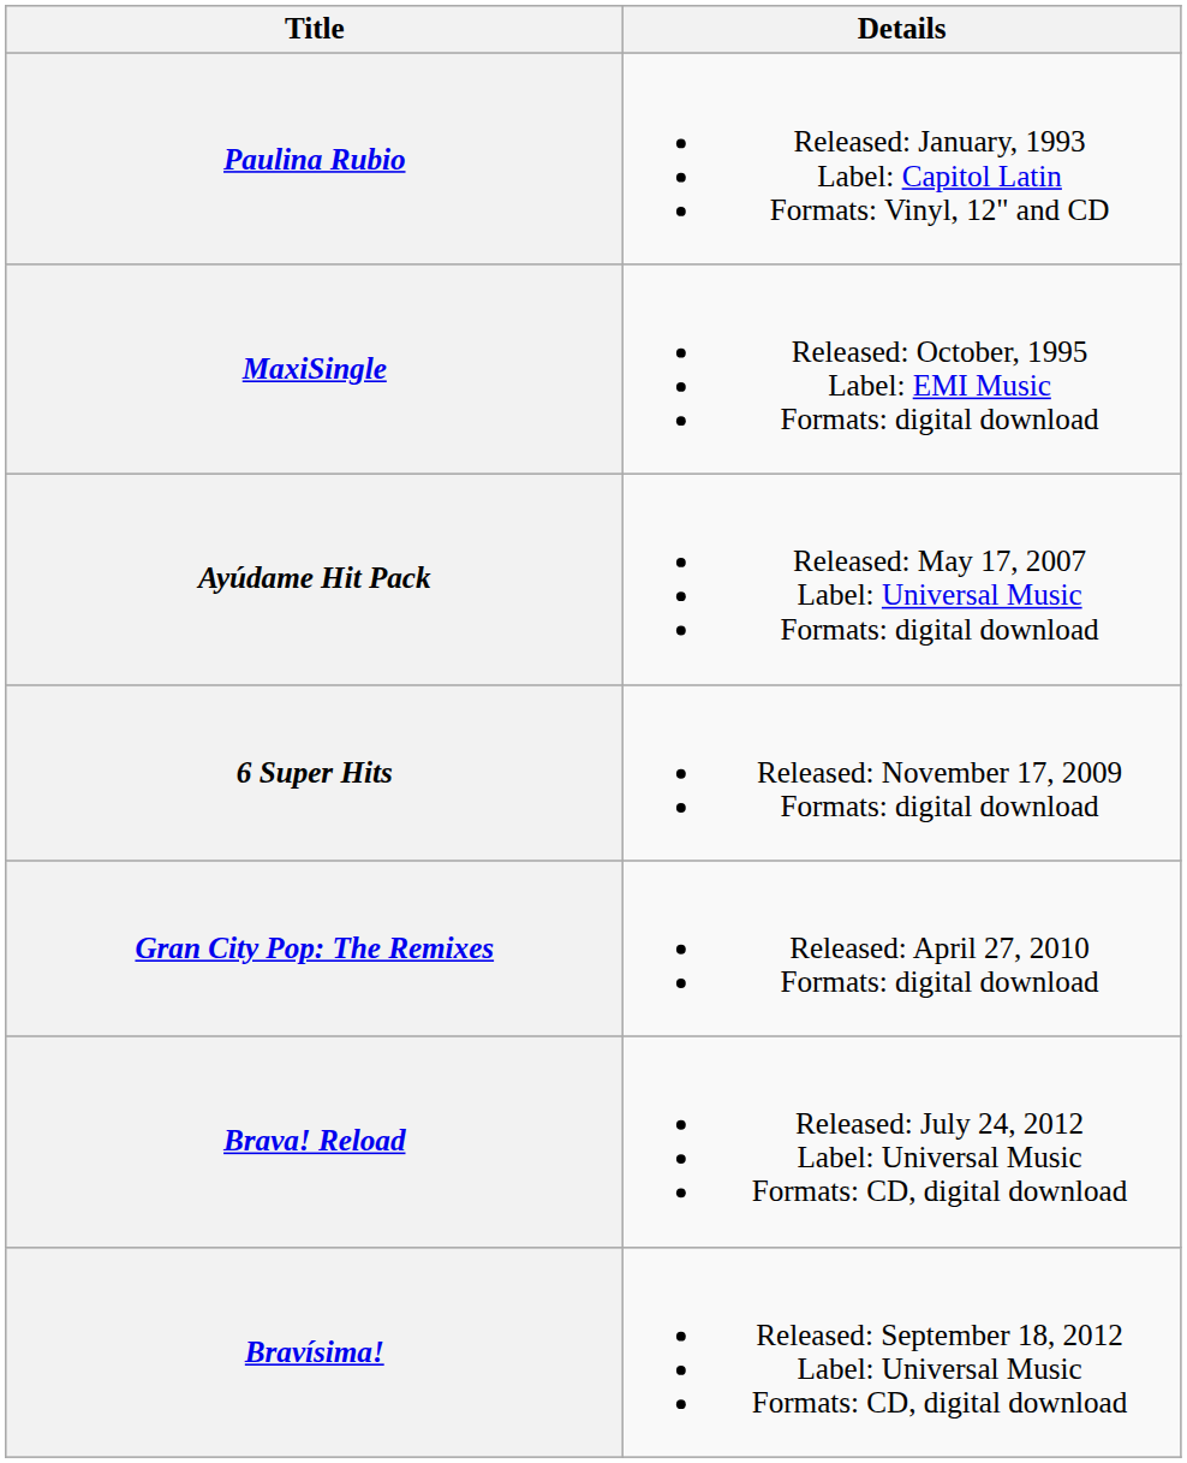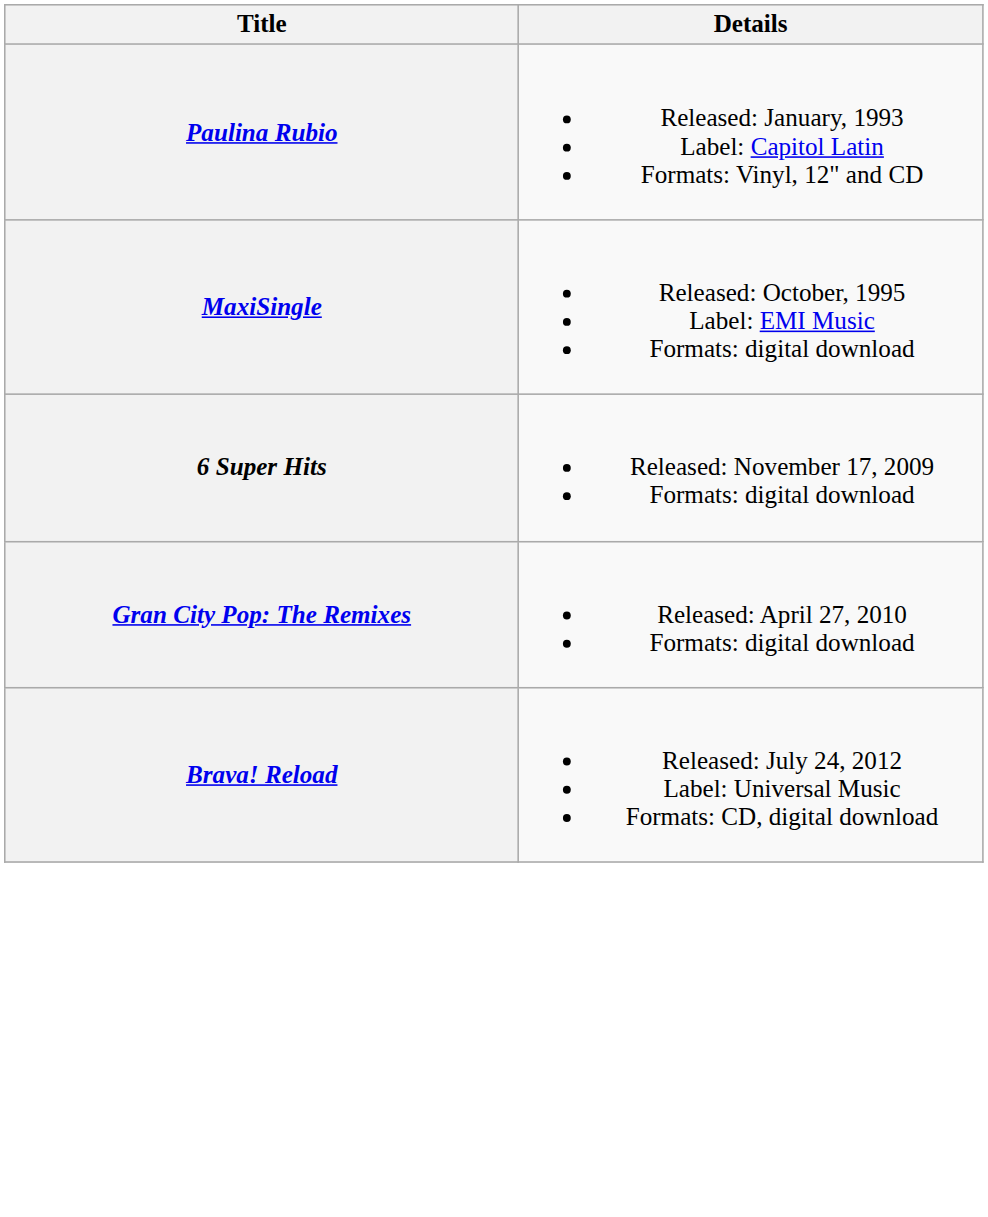- row: Ayúdame Hit Pack | Released: May 17, 2007 Label: Universal Music Formats: digital download
- row: Bravísima! | Released: September 18, 2012 Label: Universal Music Formats: CD, digital download
